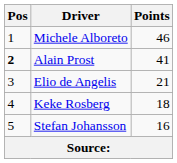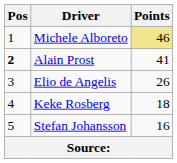Michele Alboreto | Points: no background -> khaki background
Elio de Angelis | Points: 21 -> 26
